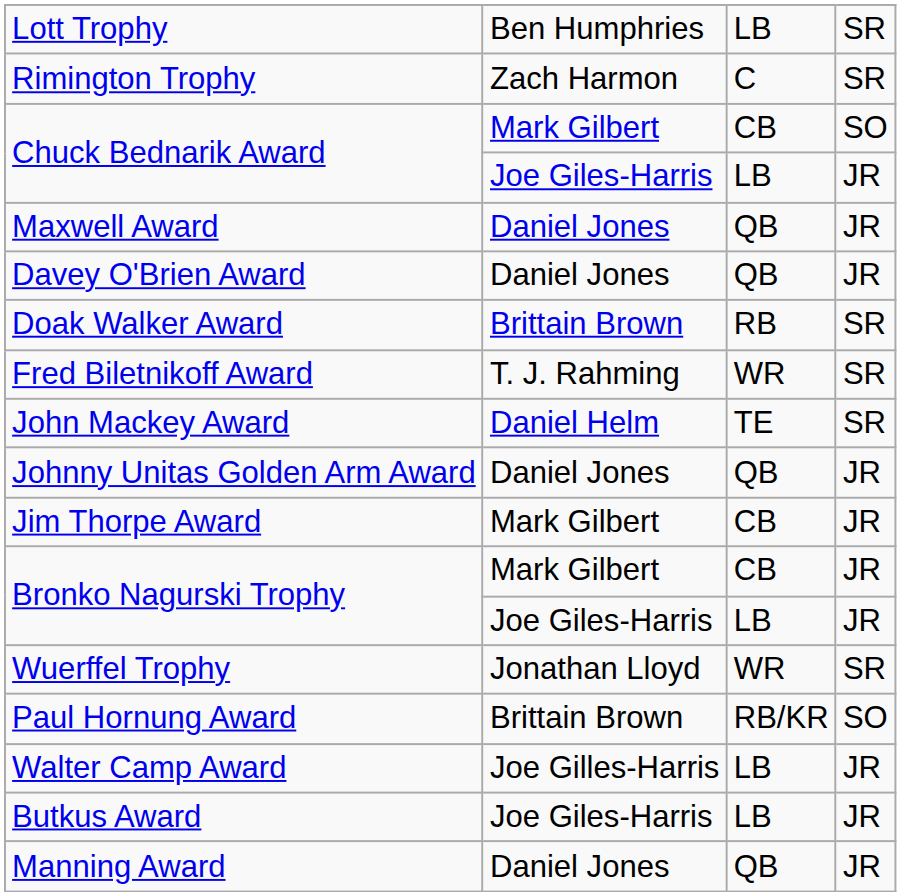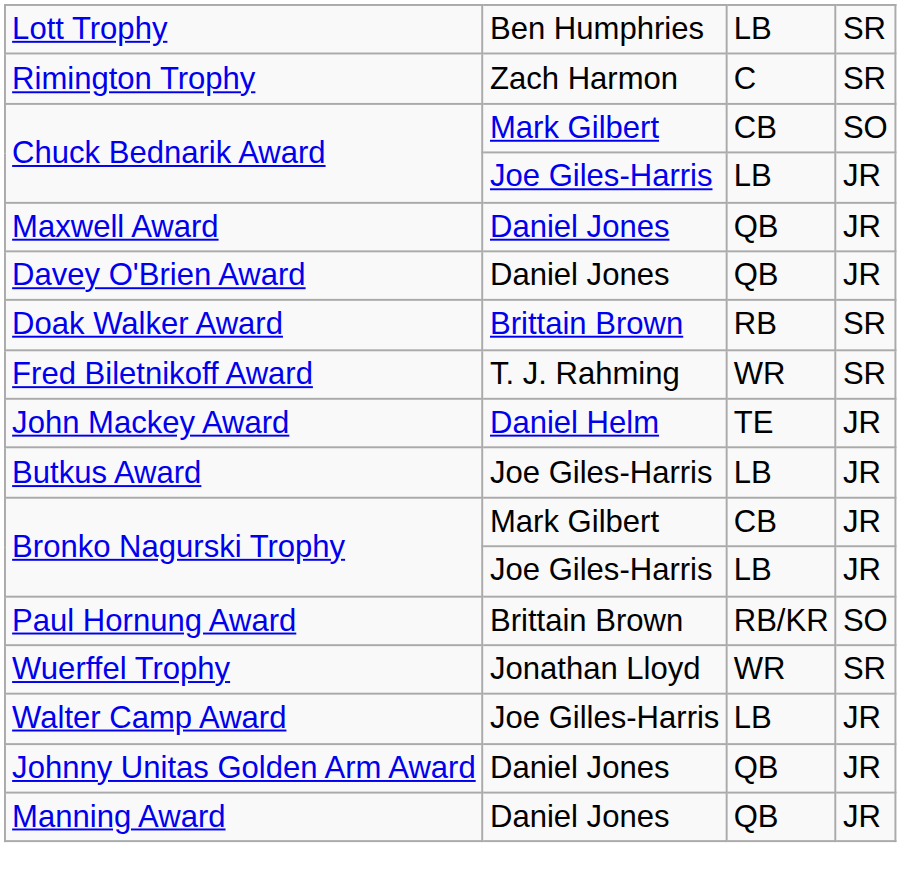John Mackey Award | column 4: SR -> JR
rows swapped: Butkus Award <-> Johnny Unitas Golden Arm Award
- row: Jim Thorpe Award | Mark Gilbert | CB | JR
rows swapped: Paul Hornung Award <-> Wuerffel Trophy
